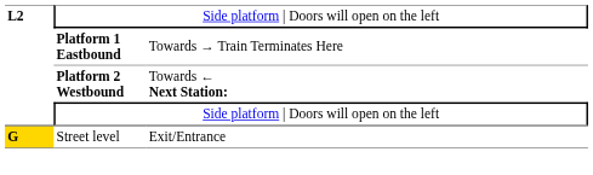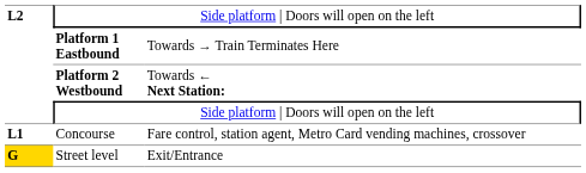+ row: L1 | Concourse | Fare control, station agent, Metro Card vending machines, crossover
